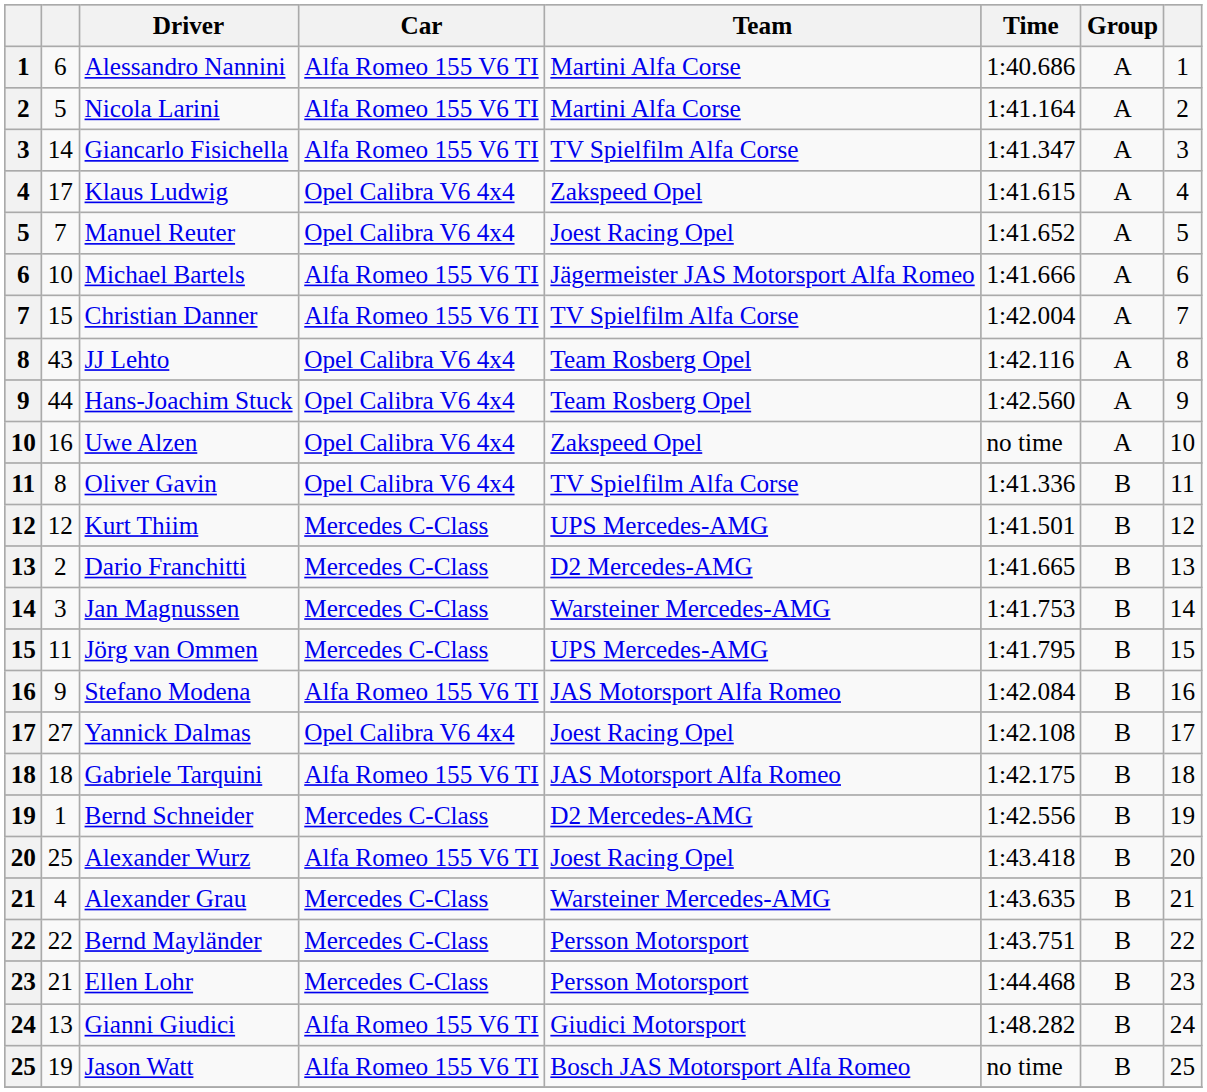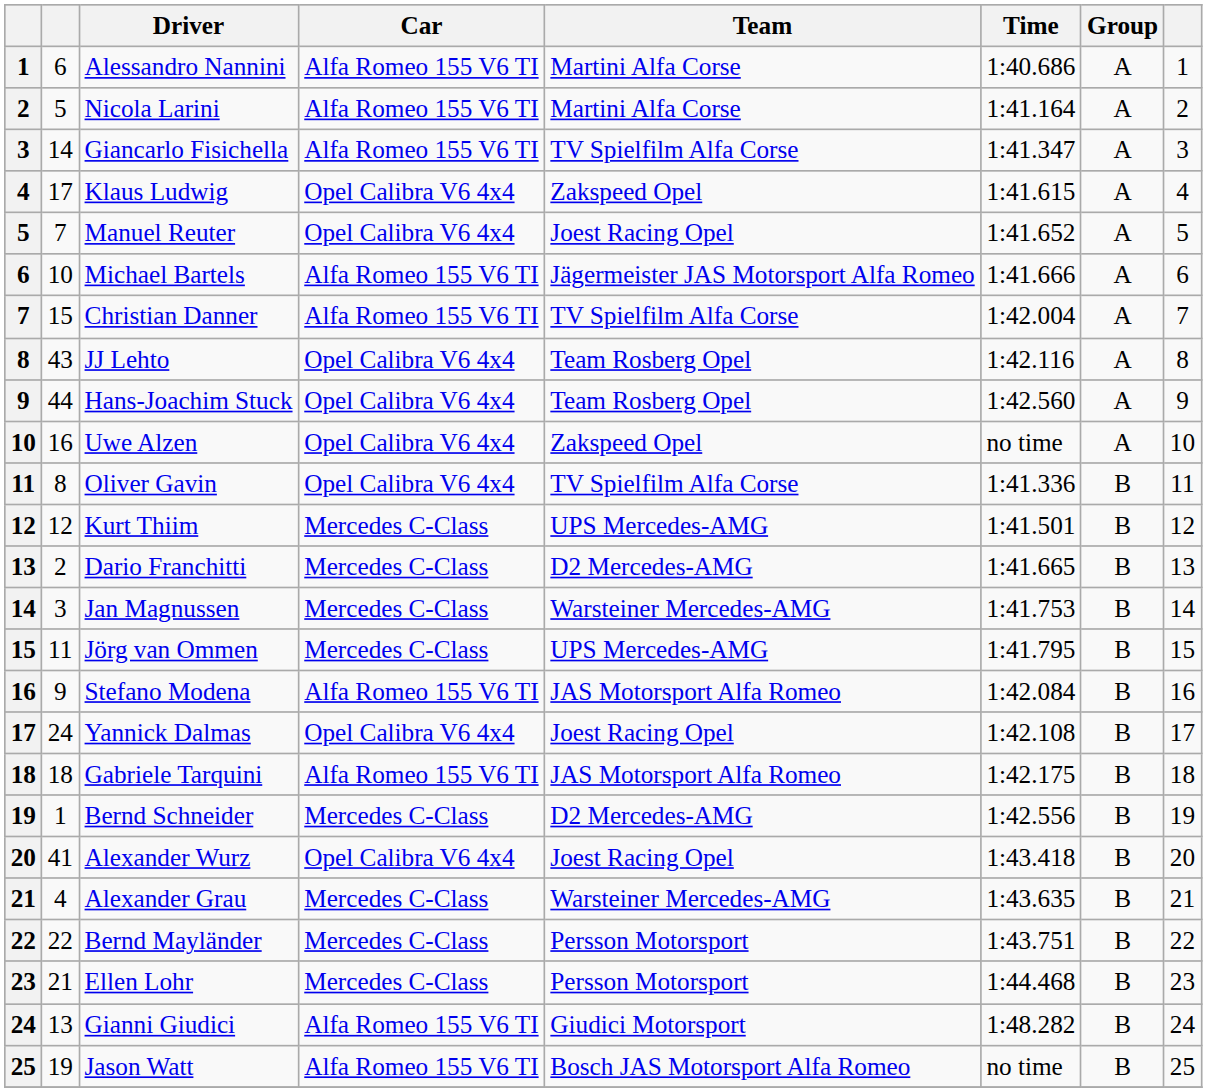Yannick Dalmas | column 2: 27 -> 24
Alexander Wurz | column 2: 25 -> 41
Alexander Wurz | Car: Alfa Romeo 155 V6 TI -> Opel Calibra V6 4x4
